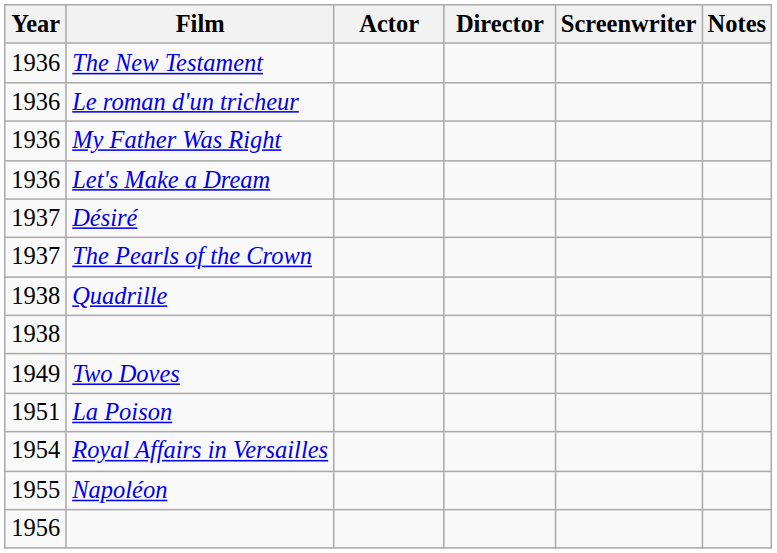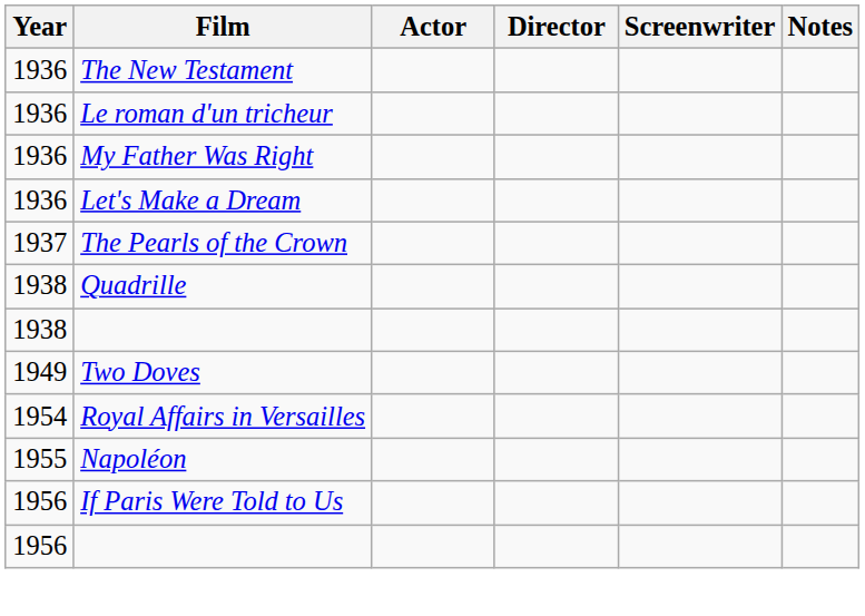- row: 1937 | Désiré
- row: 1951 | La Poison
+ row: 1956 | If Paris Were Told to Us
